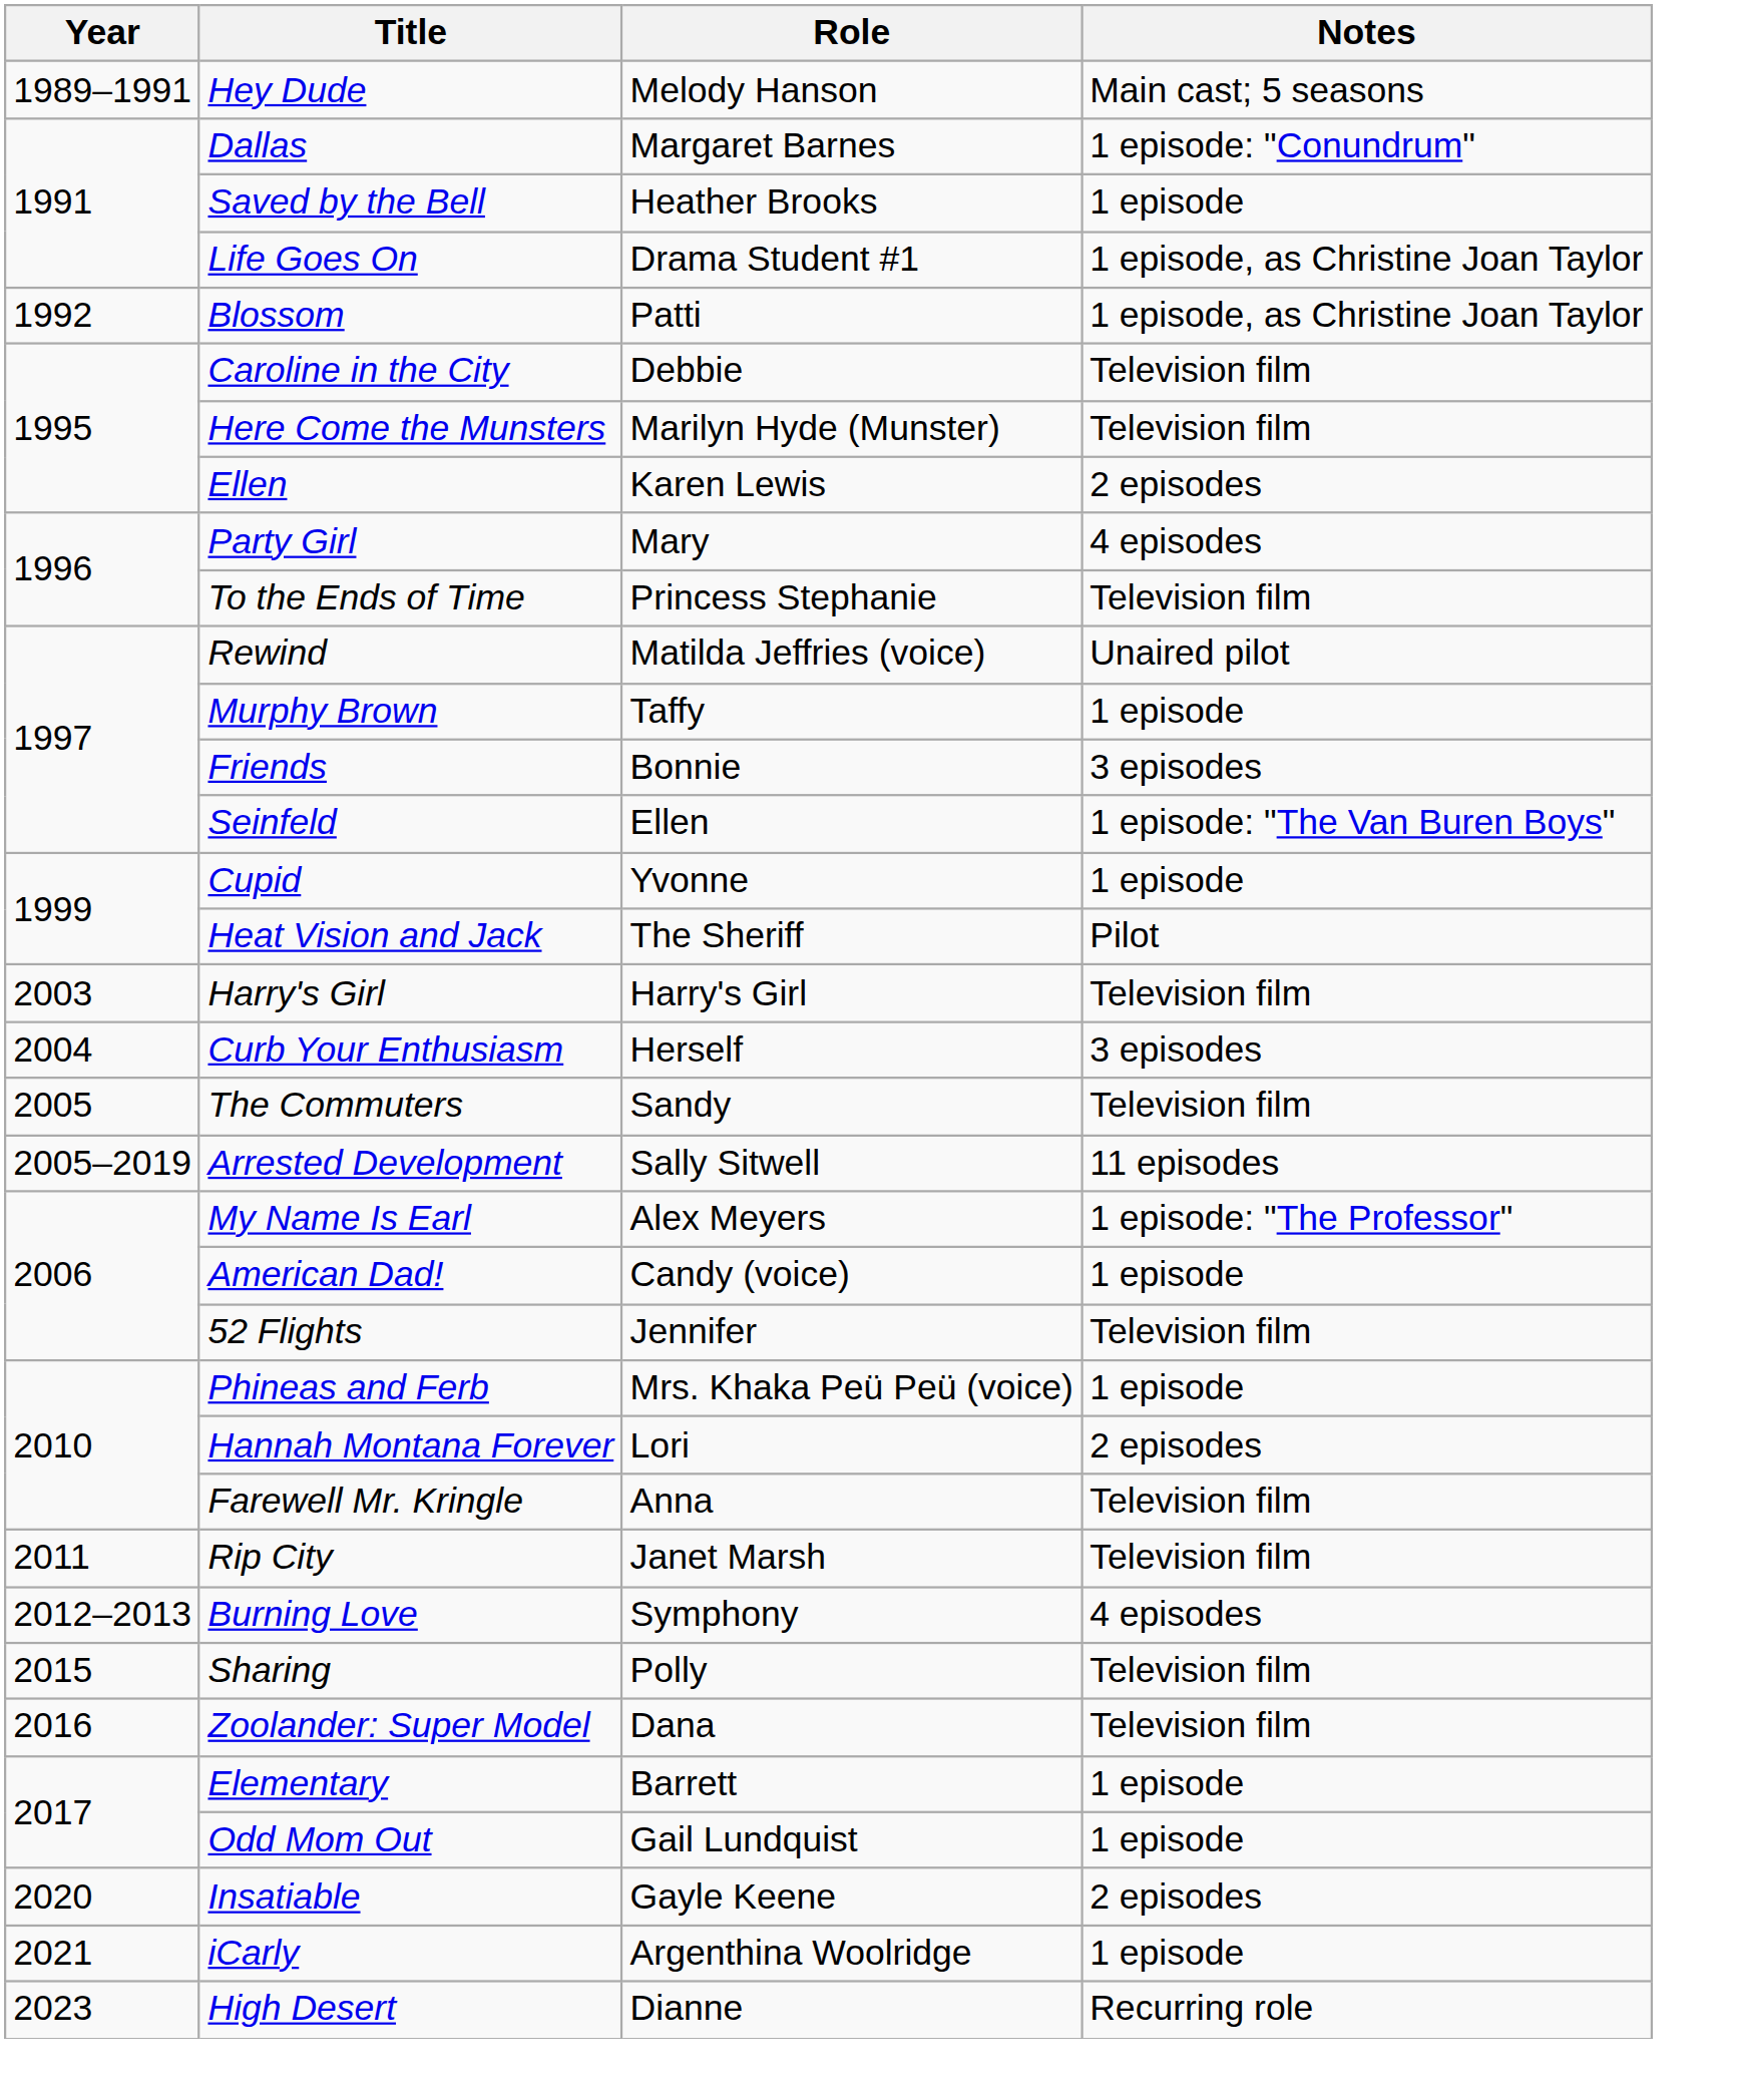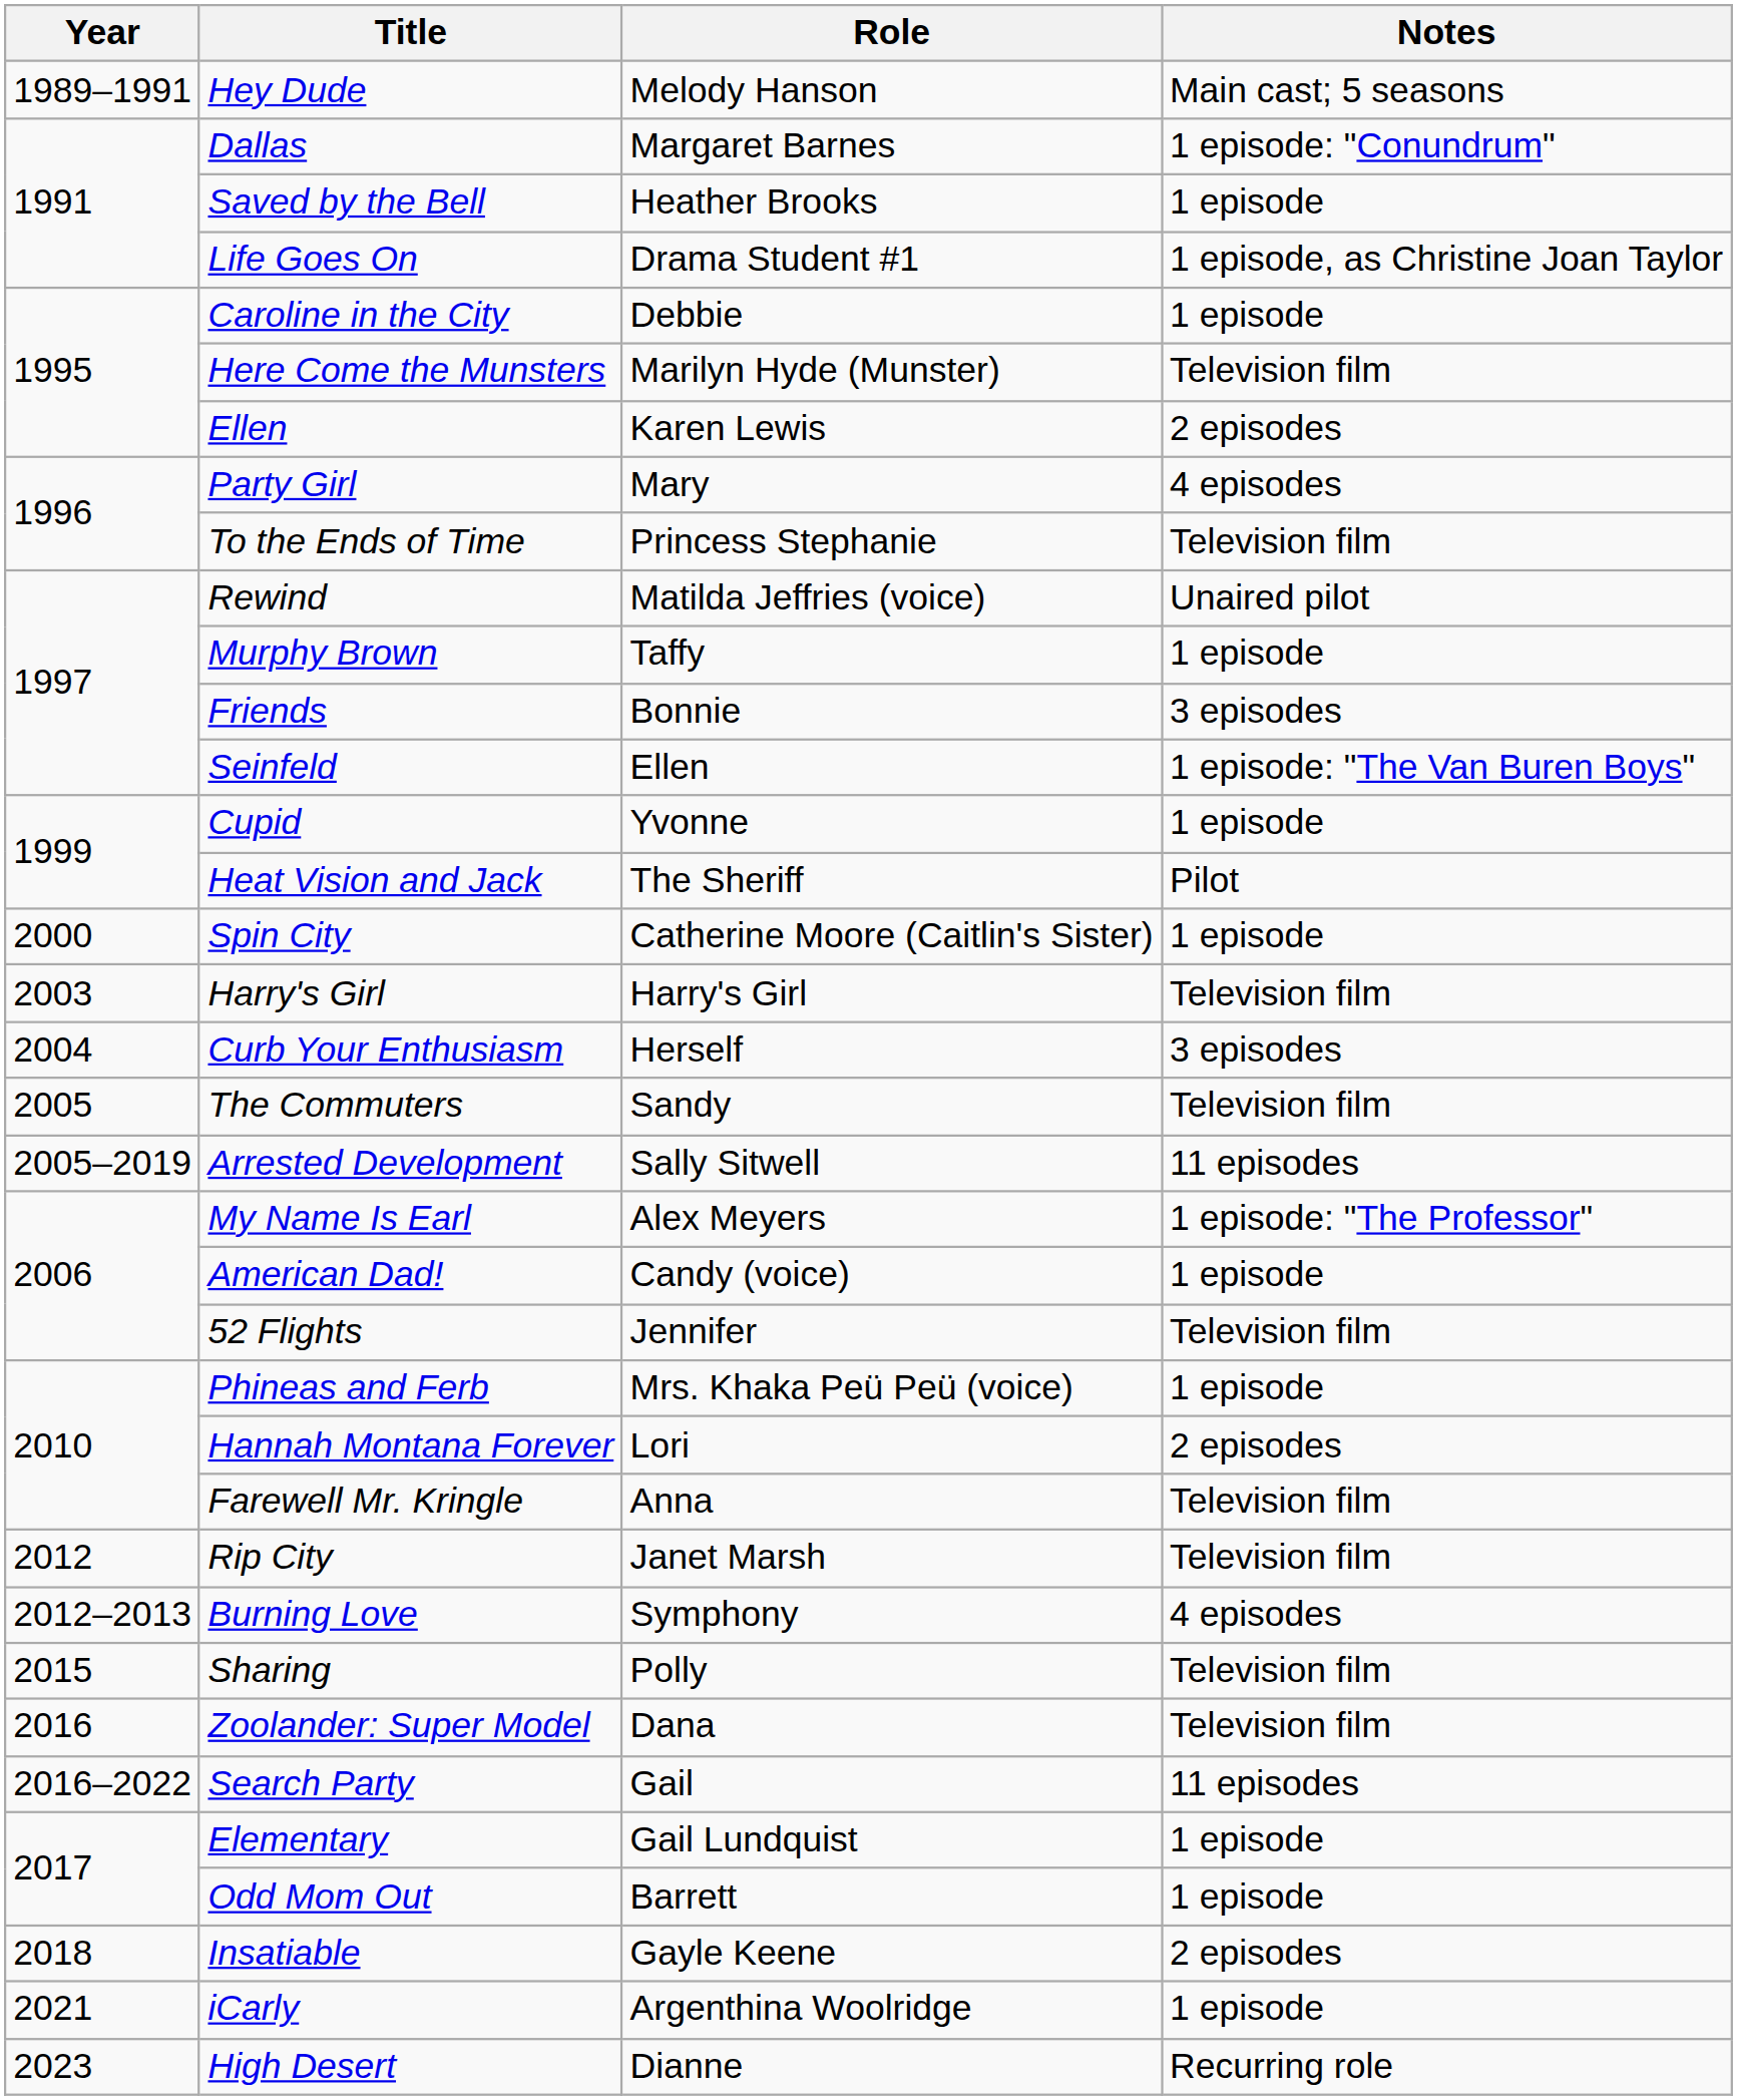- row: 1992 | Blossom | Patti | 1 episode, as Christine Joan Taylor
Caroline in the City | Notes: Television film -> 1 episode
+ row: 2000 | Spin City | Catherine Moore (Caitlin's Sister) | 1 episode
Rip City | Year: 2011 -> 2012
+ row: 2016–2022 | Search Party | Gail | 11 episodes
Elementary | Role: Barrett -> Gail Lundquist
Odd Mom Out | Role: Gail Lundquist -> Barrett
Insatiable | Year: 2020 -> 2018
